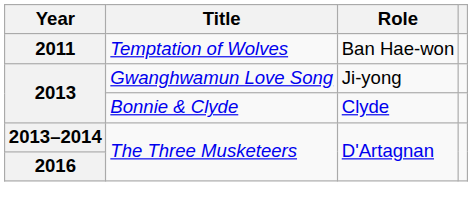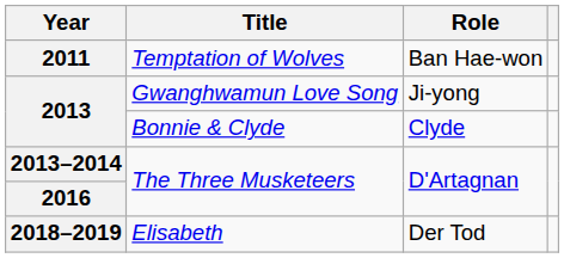+ row: 2018–2019 | Elisabeth | Der Tod
